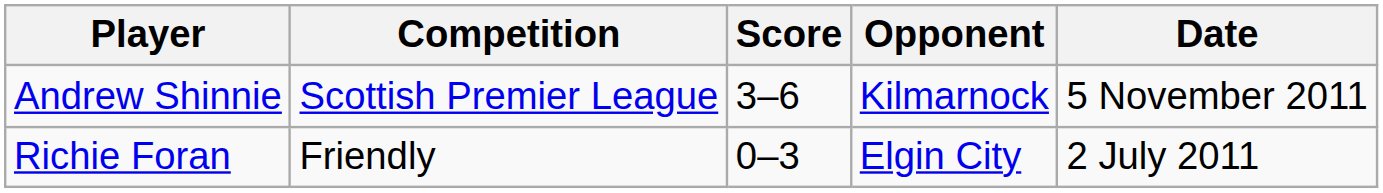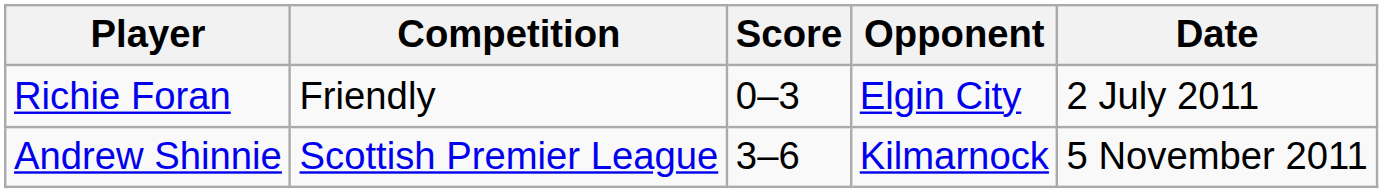rows swapped: Richie Foran <-> Andrew Shinnie
